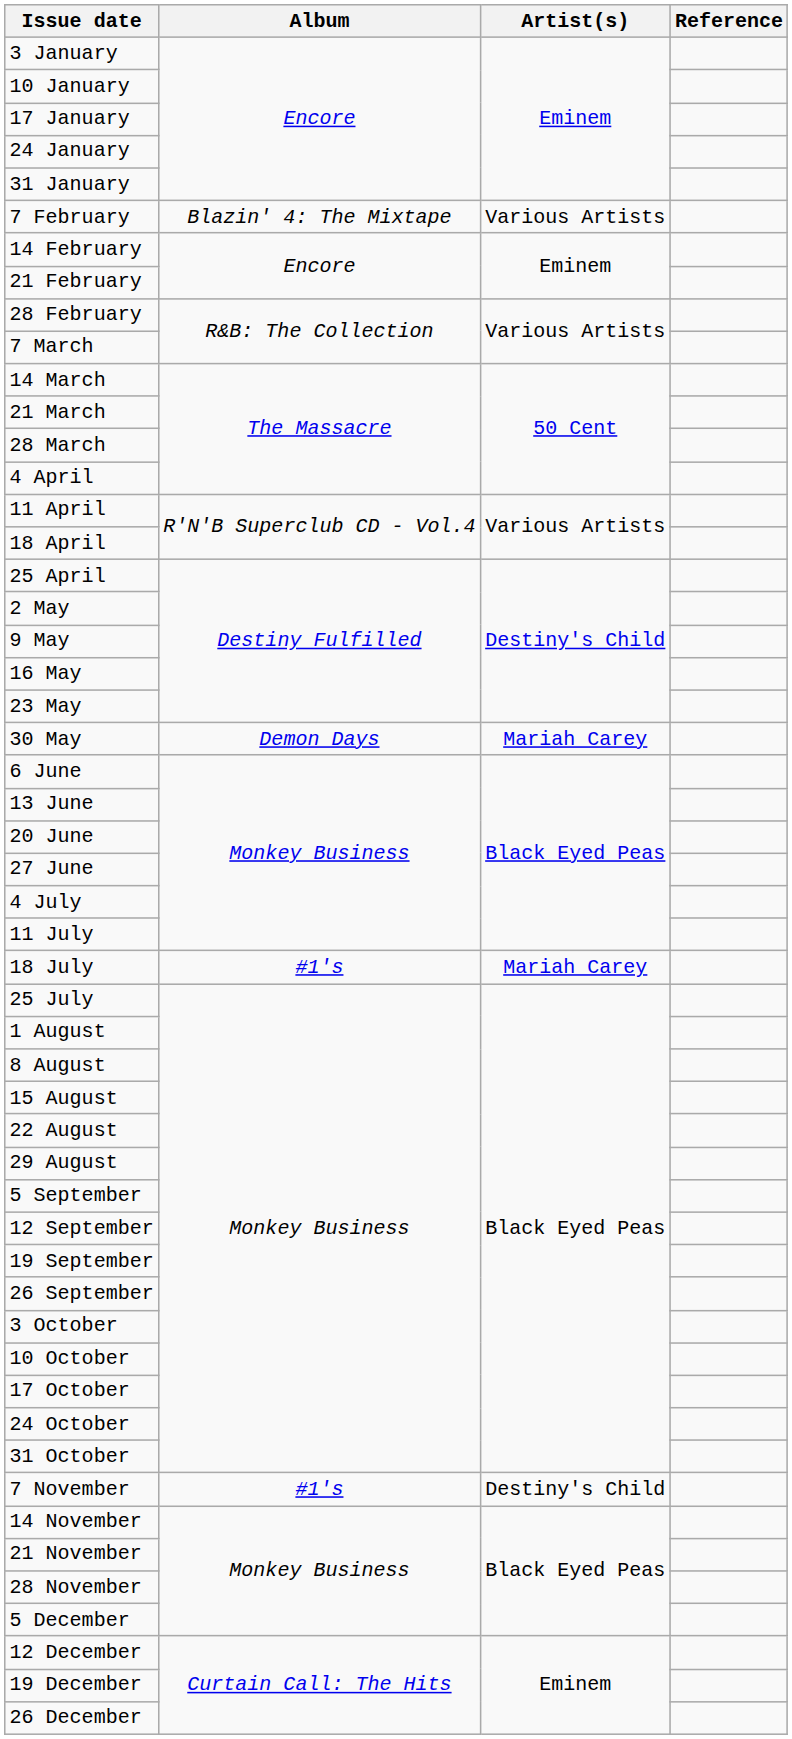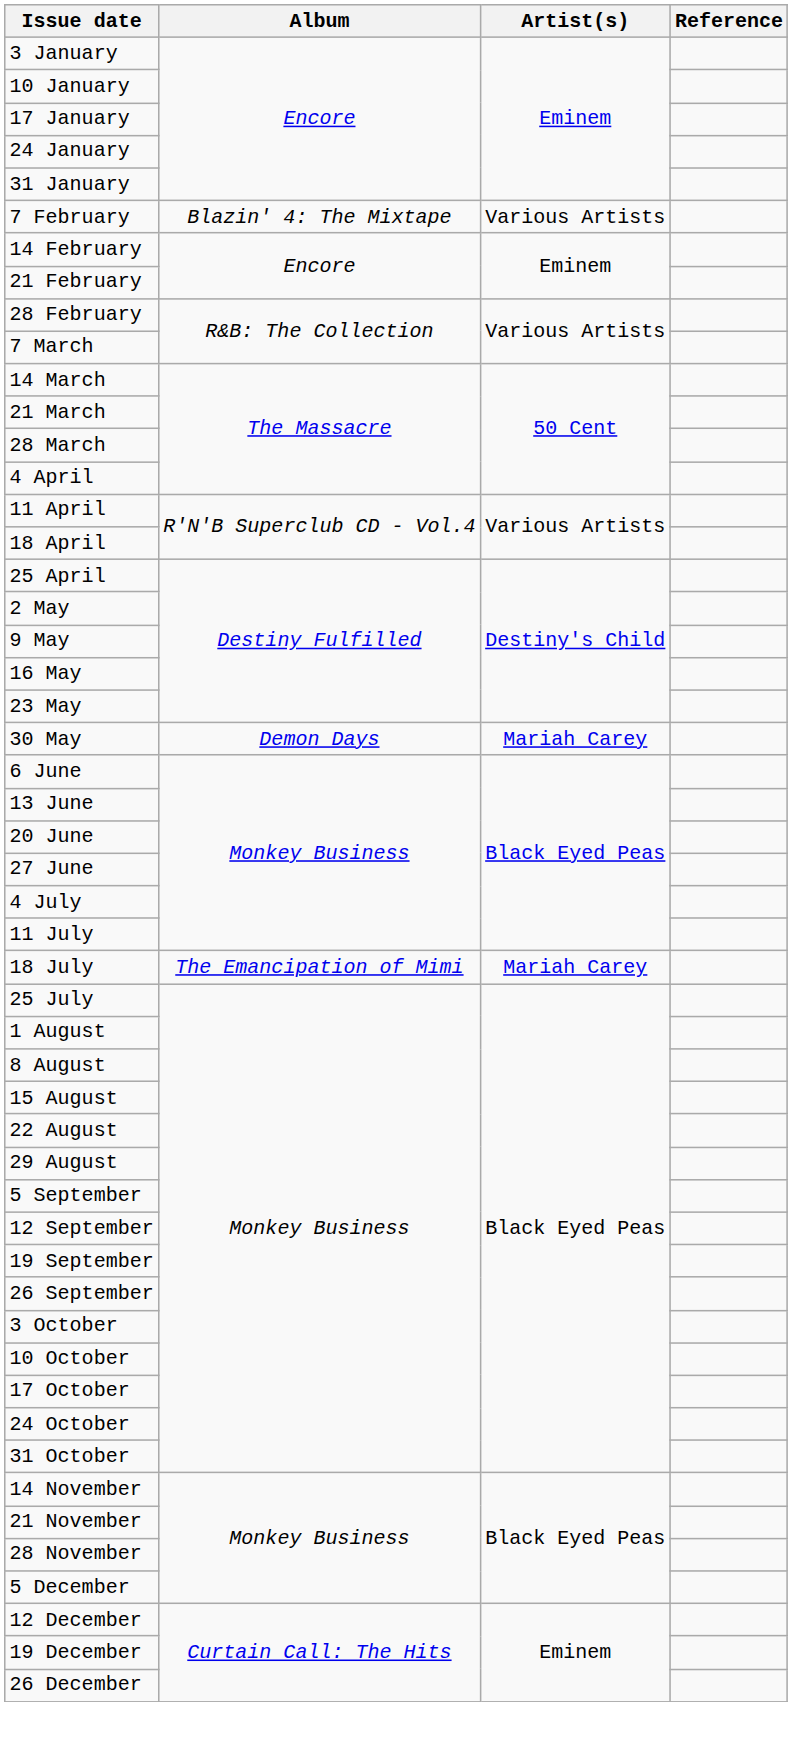18 July | Album: #1's -> The Emancipation of Mimi
- row: 7 November | #1's | Destiny's Child
